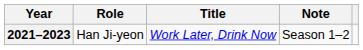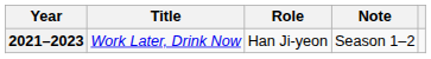columns swapped: Title <-> Role
